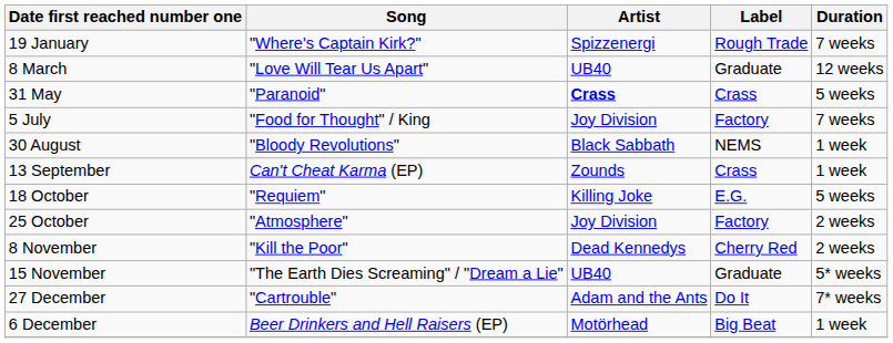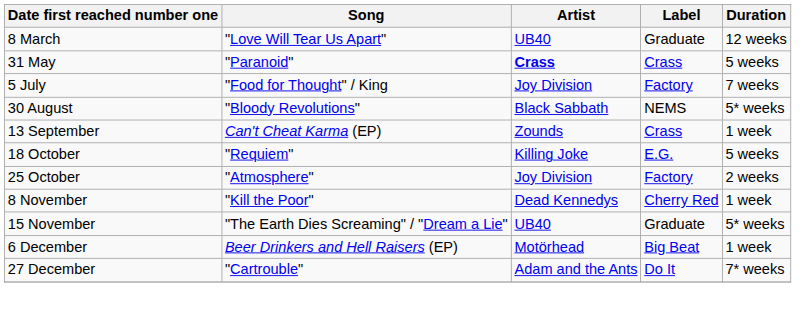- row: 19 January | "Where's Captain Kirk?" | Spizzenergi | Rough Trade | 7 weeks
30 August | Duration: 1 week -> 5* weeks
8 November | Duration: 2 weeks -> 1 week
rows swapped: 6 December <-> 27 December
